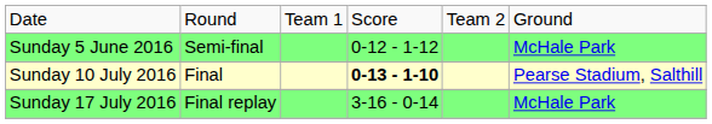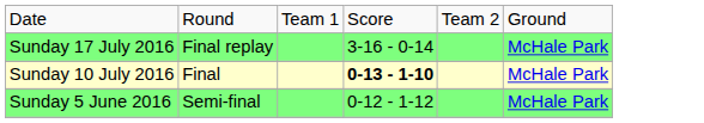rows swapped: Sunday 5 June 2016 <-> Sunday 17 July 2016
Sunday 10 July 2016 | column 6: Pearse Stadium, Salthill -> McHale Park
